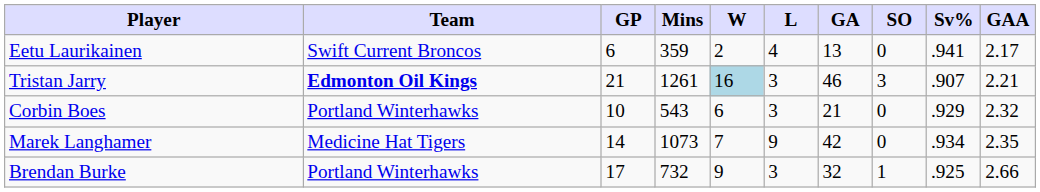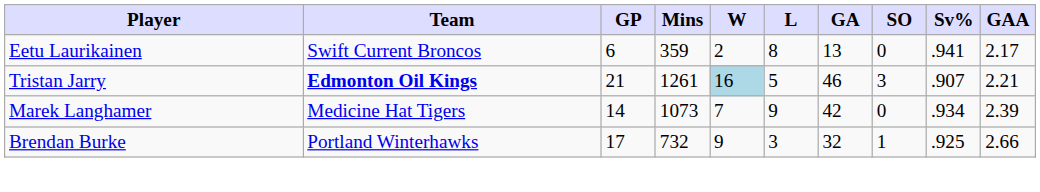Eetu Laurikainen | L: 4 -> 8
Tristan Jarry | L: 3 -> 5
- row: Corbin Boes | Portland Winterhawks | 10 | 543 | 6 | 3 | 21 | 0 | .929 | 2.32
Marek Langhamer | GAA: 2.35 -> 2.39
